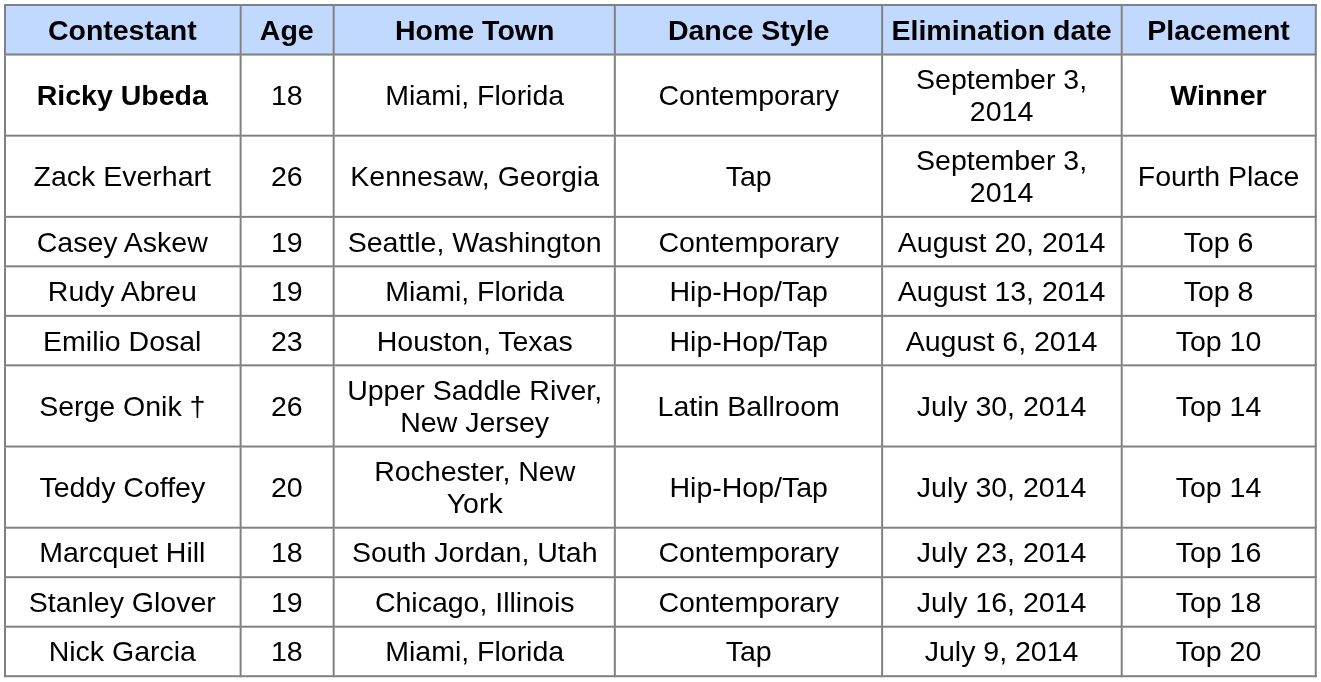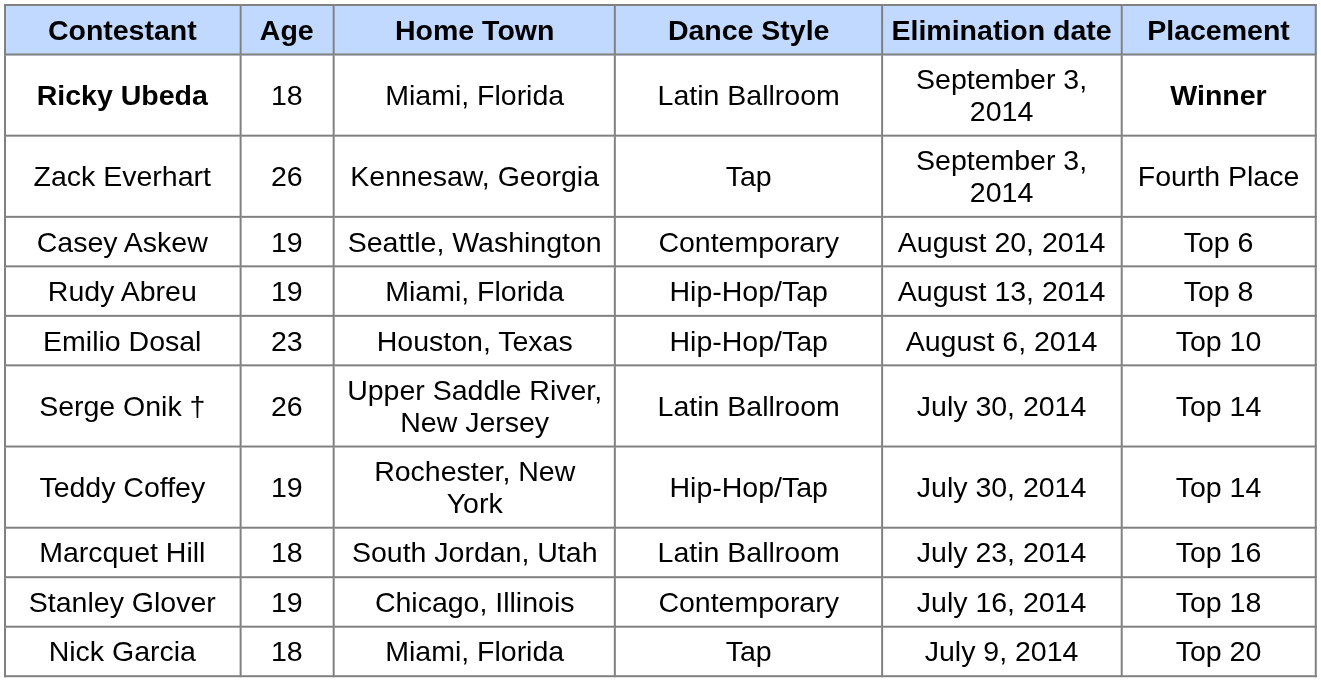Ricky Ubeda | Dance Style: Contemporary -> Latin Ballroom
Teddy Coffey | Age: 20 -> 19
Marcquet Hill | Dance Style: Contemporary -> Latin Ballroom
